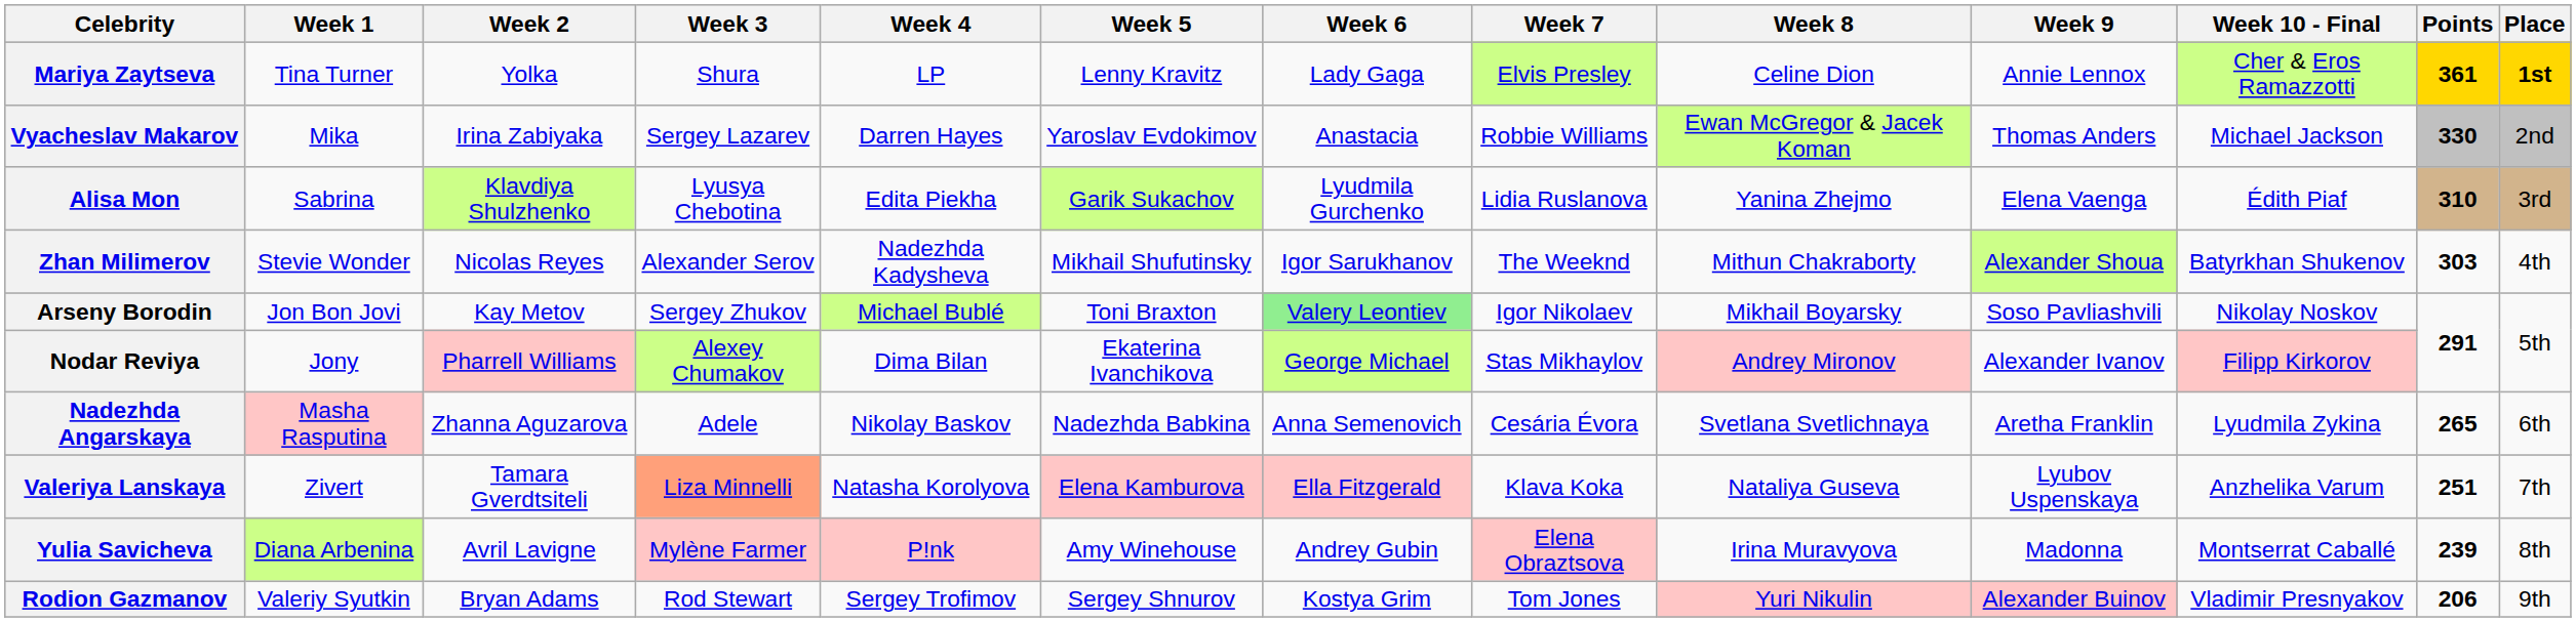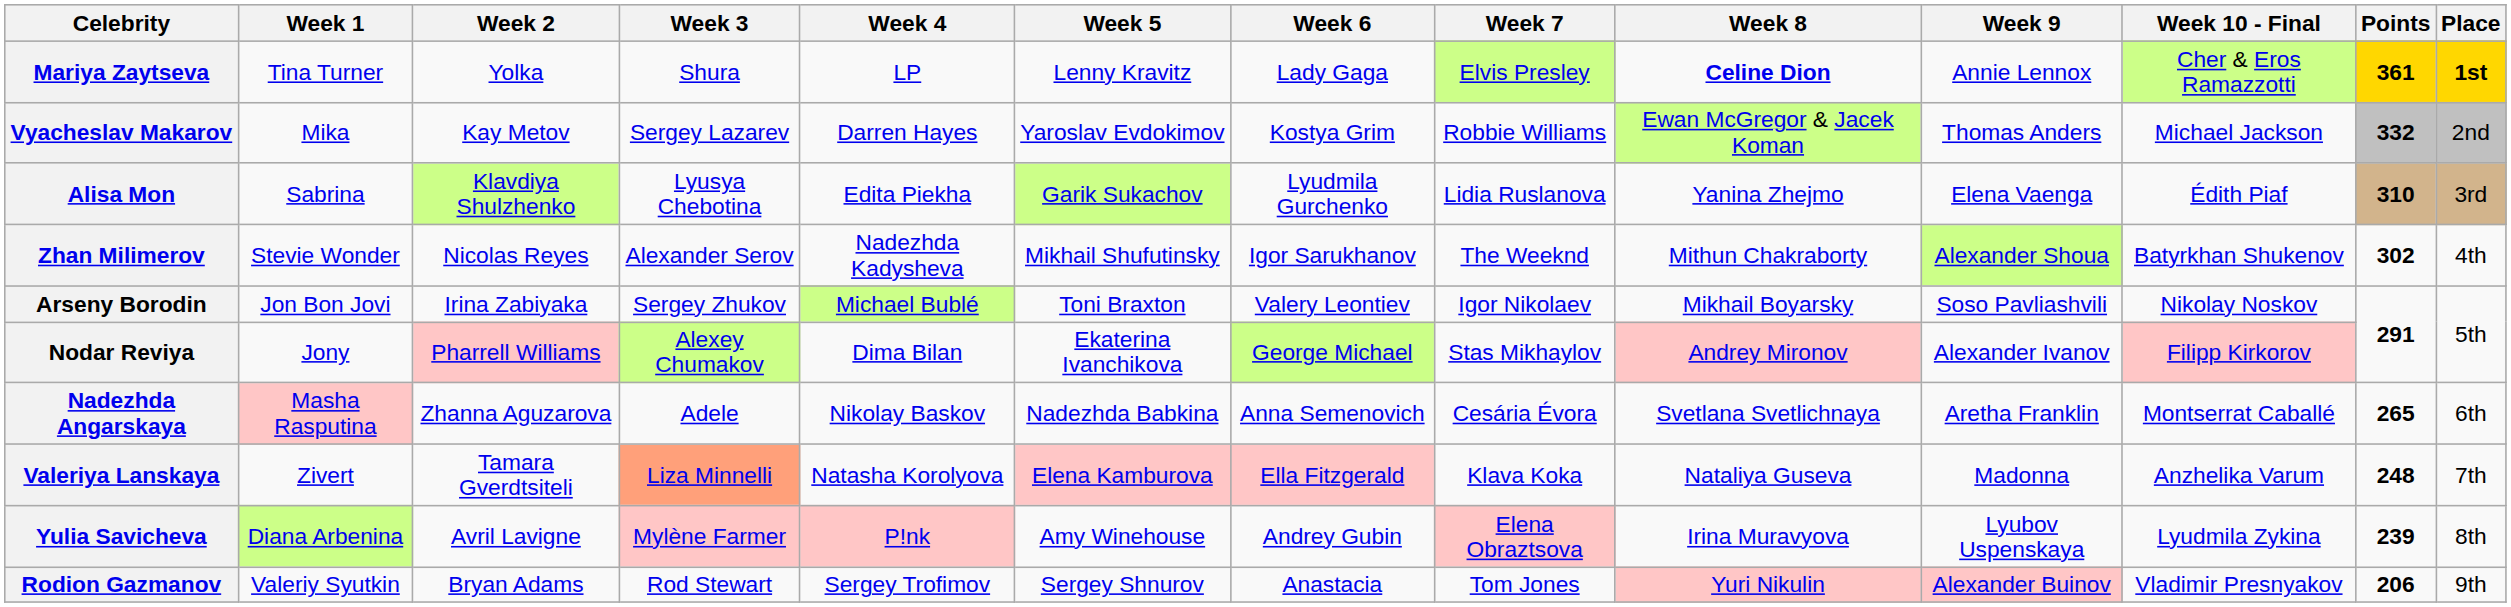Mariya Zaytseva | Week 8: normal -> bold
Vyacheslav Makarov | Week 2: Irina Zabiyaka -> Kay Metov
Vyacheslav Makarov | Week 6: Anastacia -> Kostya Grim
Vyacheslav Makarov | Points: 330 -> 332
Zhan Milimerov | Points: 303 -> 302
Arseny Borodin | Week 2: Kay Metov -> Irina Zabiyaka
Arseny Borodin | Week 6: lightgreen background -> no background
Nadezhda Angarskaya | Week 10 - Final: Lyudmila Zykina -> Montserrat Caballé
Valeriya Lanskaya | Week 9: Lyubov Uspenskaya -> Madonna
Valeriya Lanskaya | Points: 251 -> 248
Yulia Savicheva | Week 9: Madonna -> Lyubov Uspenskaya
Yulia Savicheva | Week 10 - Final: Montserrat Caballé -> Lyudmila Zykina
Rodion Gazmanov | Week 6: Kostya Grim -> Anastacia
